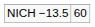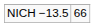NICH −13.5 | column 2: 60 -> 66
